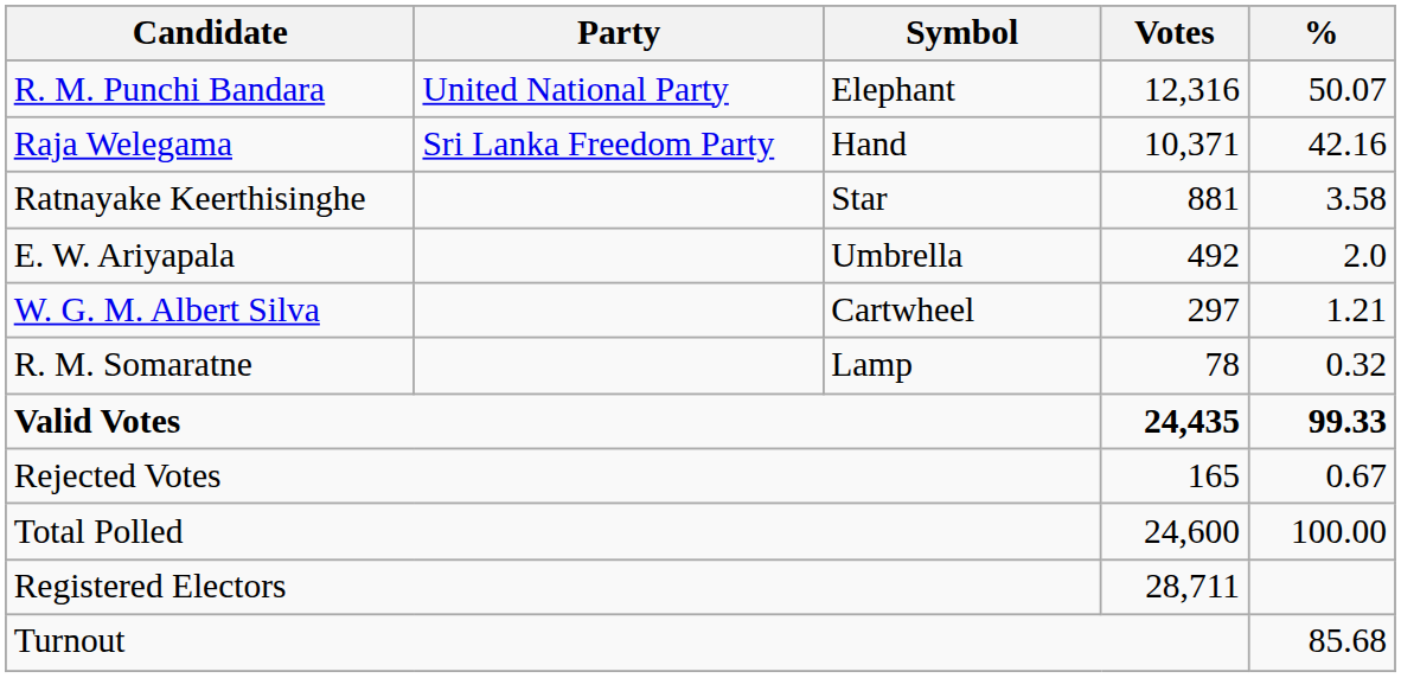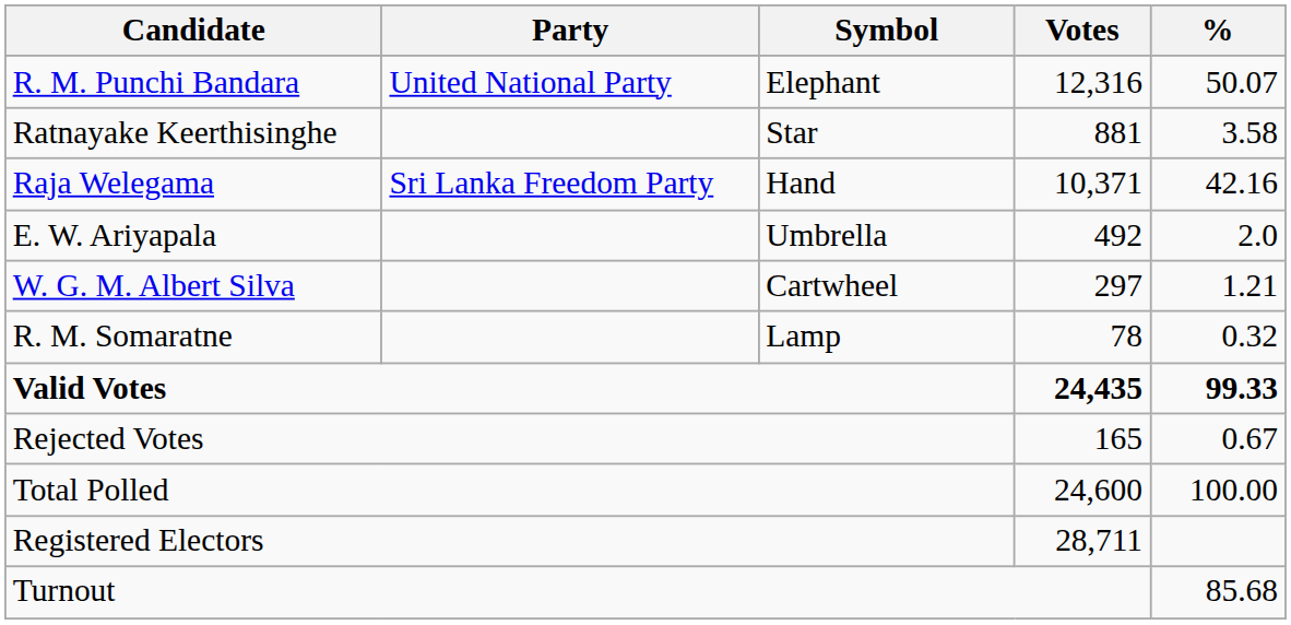rows swapped: Raja Welegama <-> Ratnayake Keerthisinghe
